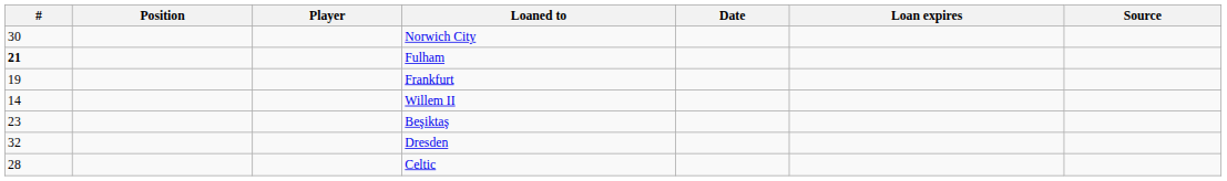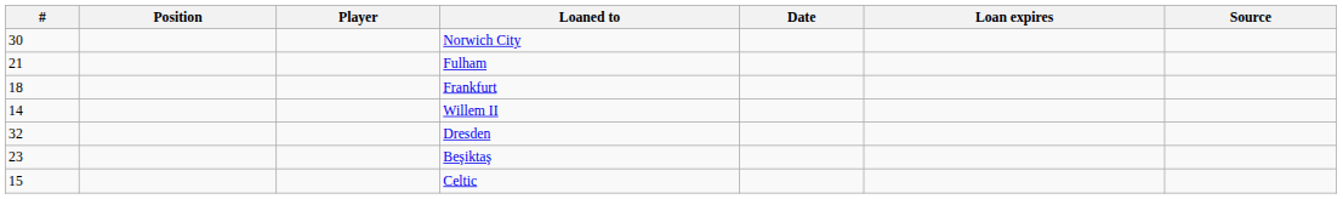Fulham | #: bold -> normal
Frankfurt | #: 19 -> 18
rows swapped: Dresden <-> Beşiktaş
Celtic | #: 28 -> 15
